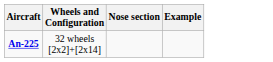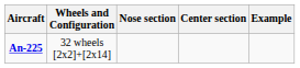+ column: Center section
